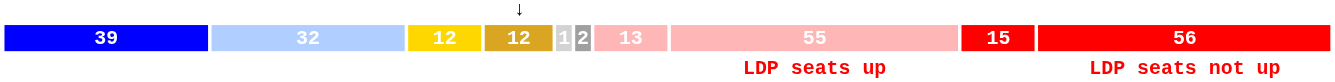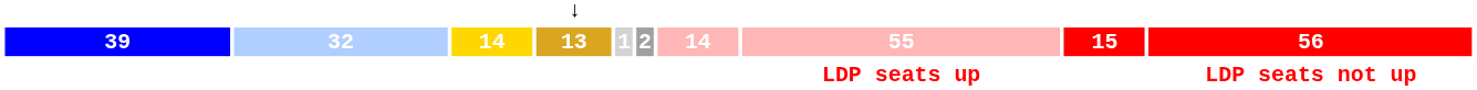39 | column 3: 12 -> 14
39 | column 4: 12 -> 13
39 | column 7: 13 -> 14
